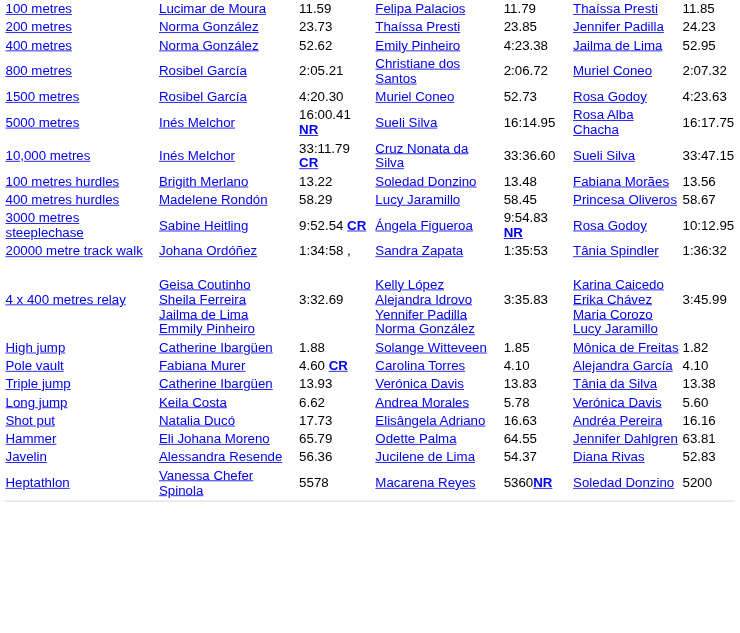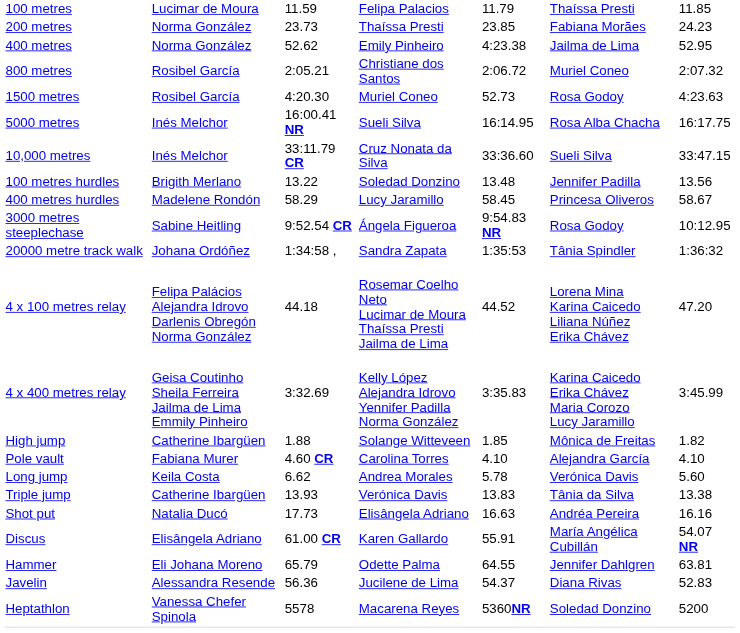200 metres | column 6: Jennifer Padilla -> Fabiana Morães
100 metres hurdles | column 6: Fabiana Morães -> Jennifer Padilla
+ row: 4 x 100 metres relay | Felipa Palácios Alejandra Idrovo Darlenis Obregón Norma González | 44.18 | Rosemar Coelho Neto Lucimar de Moura Thaíssa Presti Jailma de Lima | 44.52 | Lorena Mina Karina Caicedo Liliana Núñez Erika Chávez | 47.20
rows swapped: Long jump <-> Triple jump
+ row: Discus | Elisângela Adriano | 61.00 CR | Karen Gallardo | 55.91 | María Angélica Cubillán | 54.07 NR
